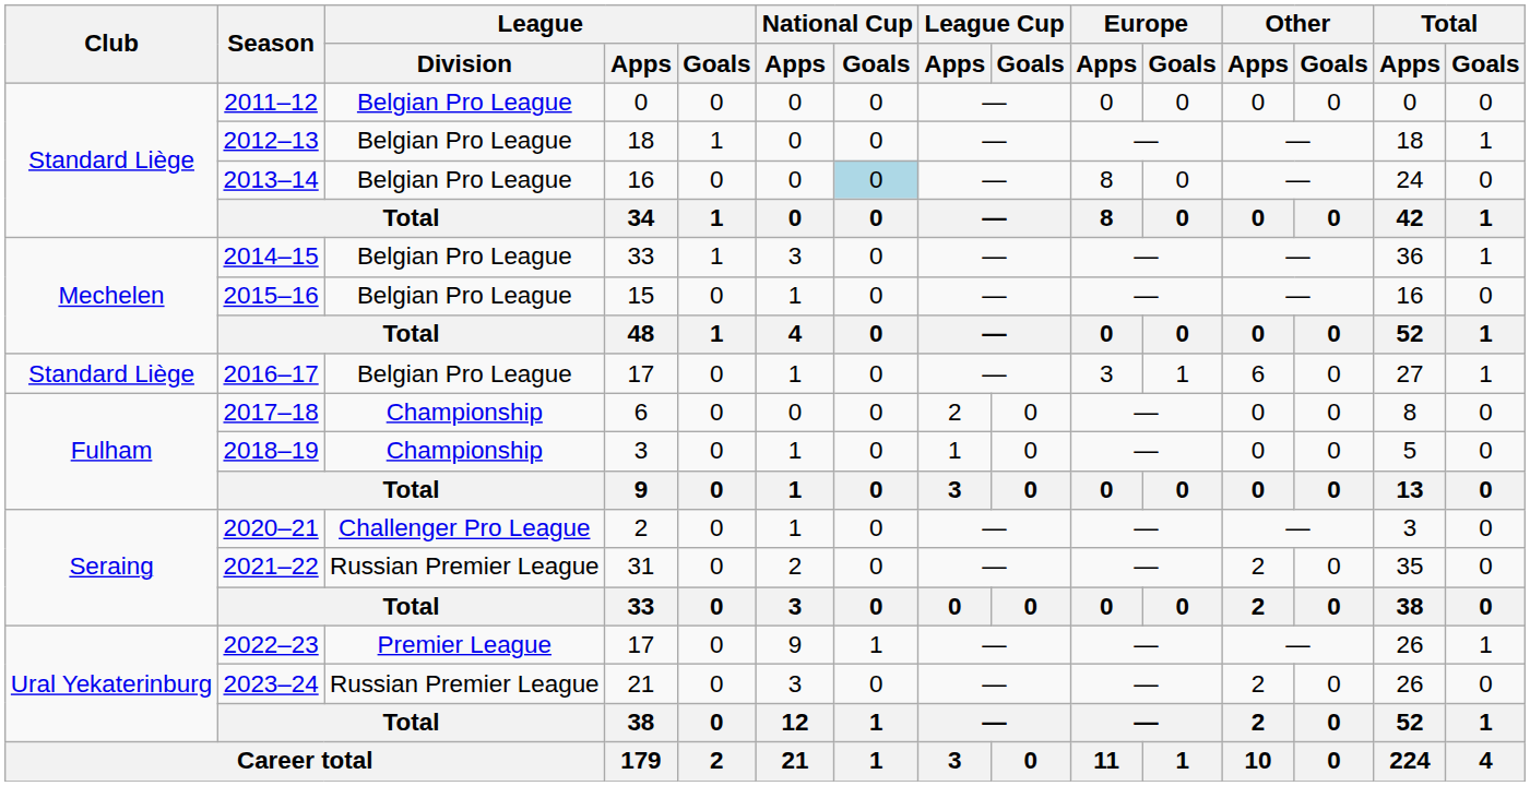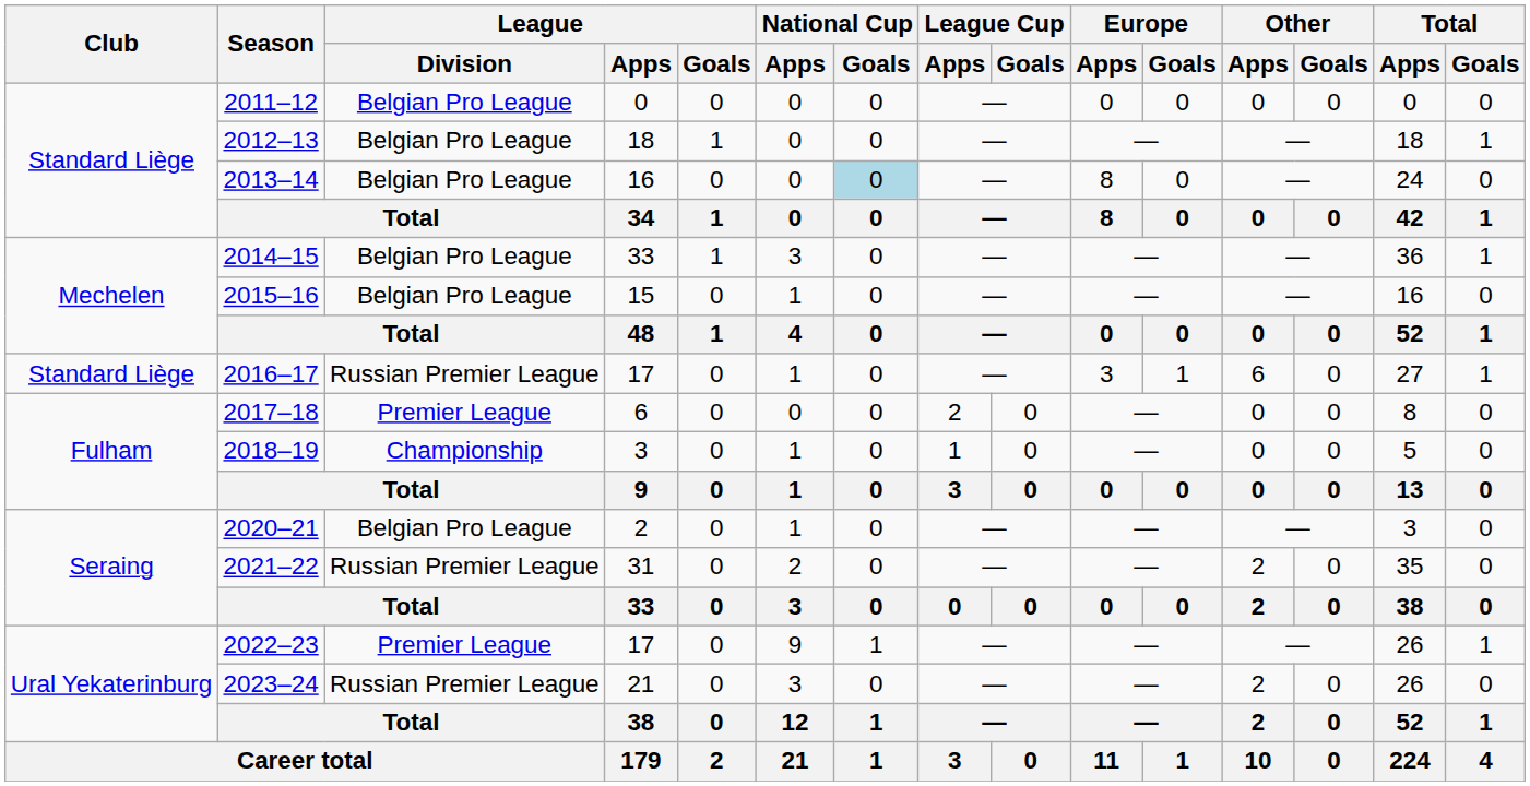2016–17 | League / Division: Belgian Pro League -> Russian Premier League
2017–18 | League / Division: Championship -> Premier League
2020–21 | League / Division: Challenger Pro League -> Belgian Pro League
